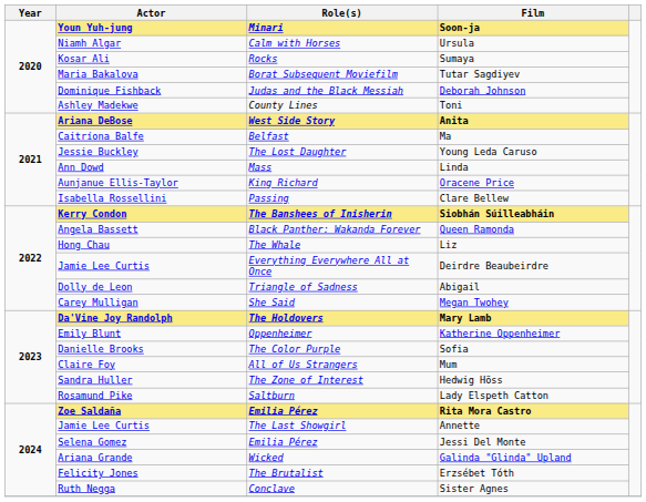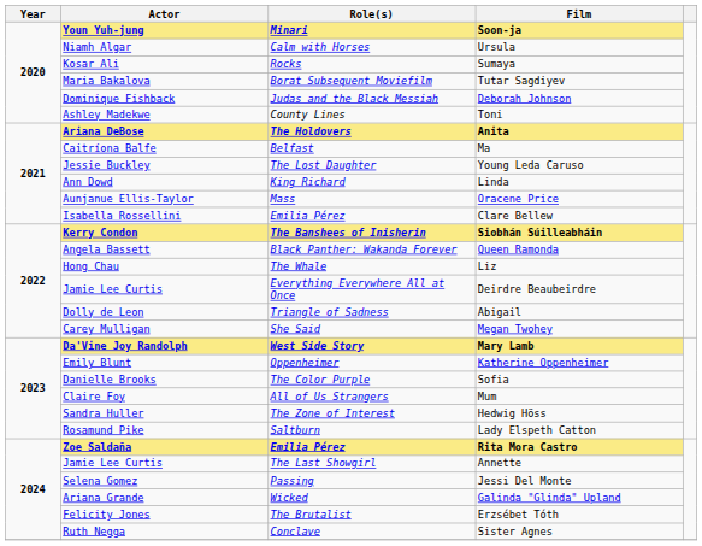Anita | Role(s): West Side Story -> The Holdovers
Linda | Role(s): Mass -> King Richard
Oracene Price | Role(s): King Richard -> Mass
Clare Bellew | Role(s): Passing -> Emilia Pérez
Mary Lamb | Role(s): The Holdovers -> West Side Story
Jessi Del Monte | Role(s): Emilia Pérez -> Passing
